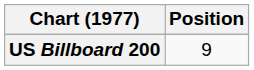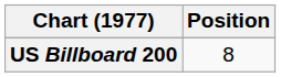US Billboard 200 | Position: 9 -> 8
